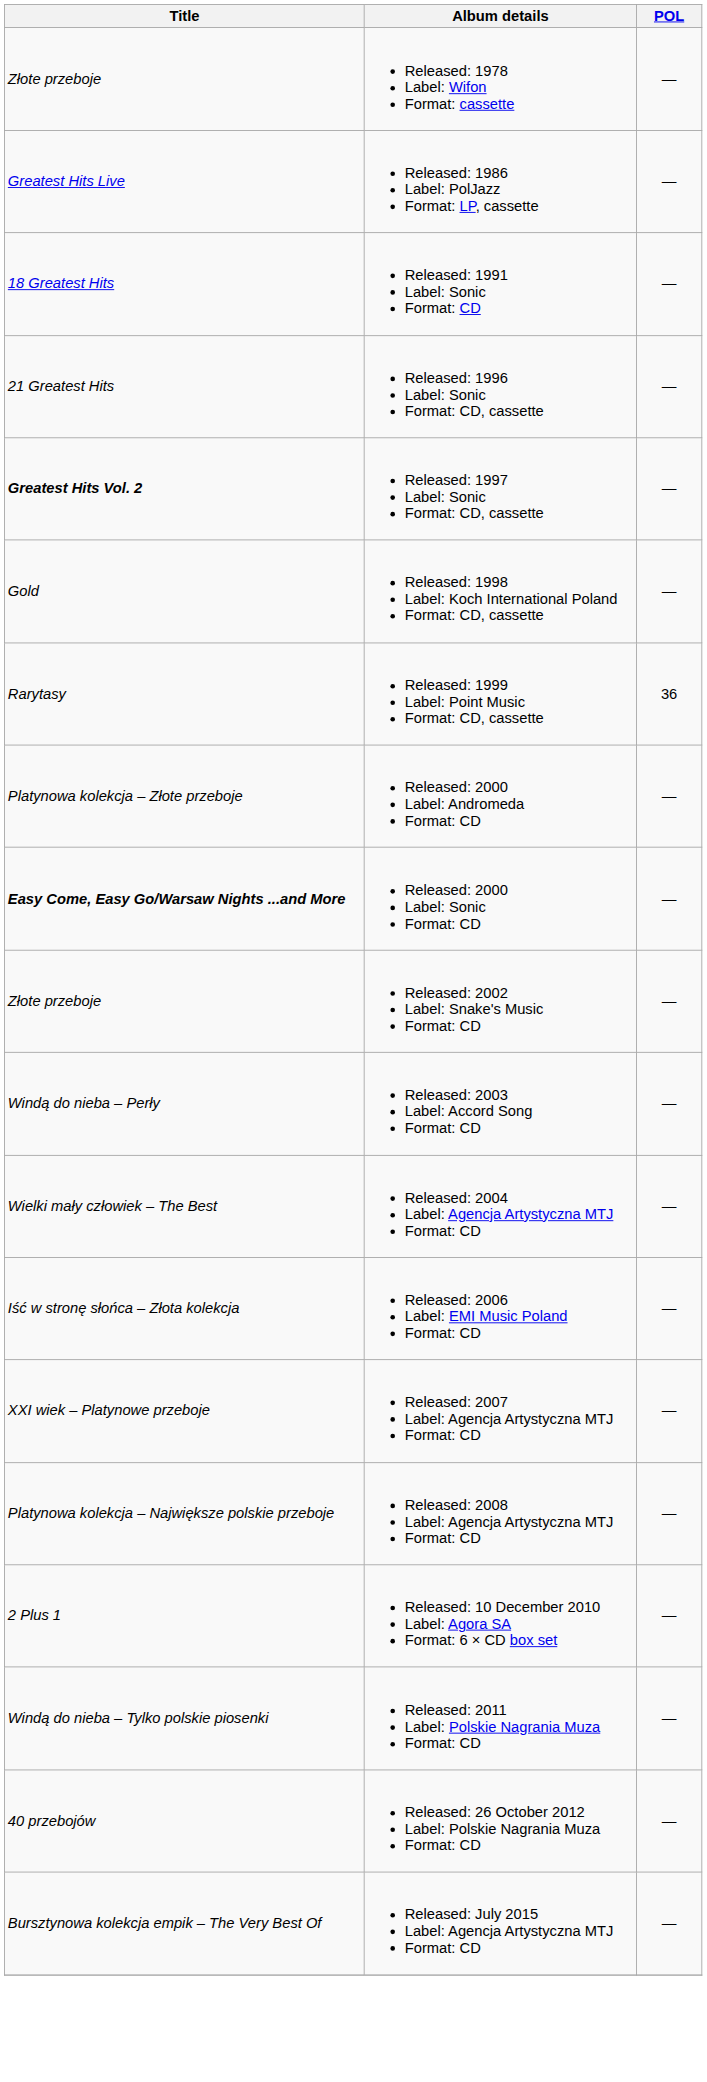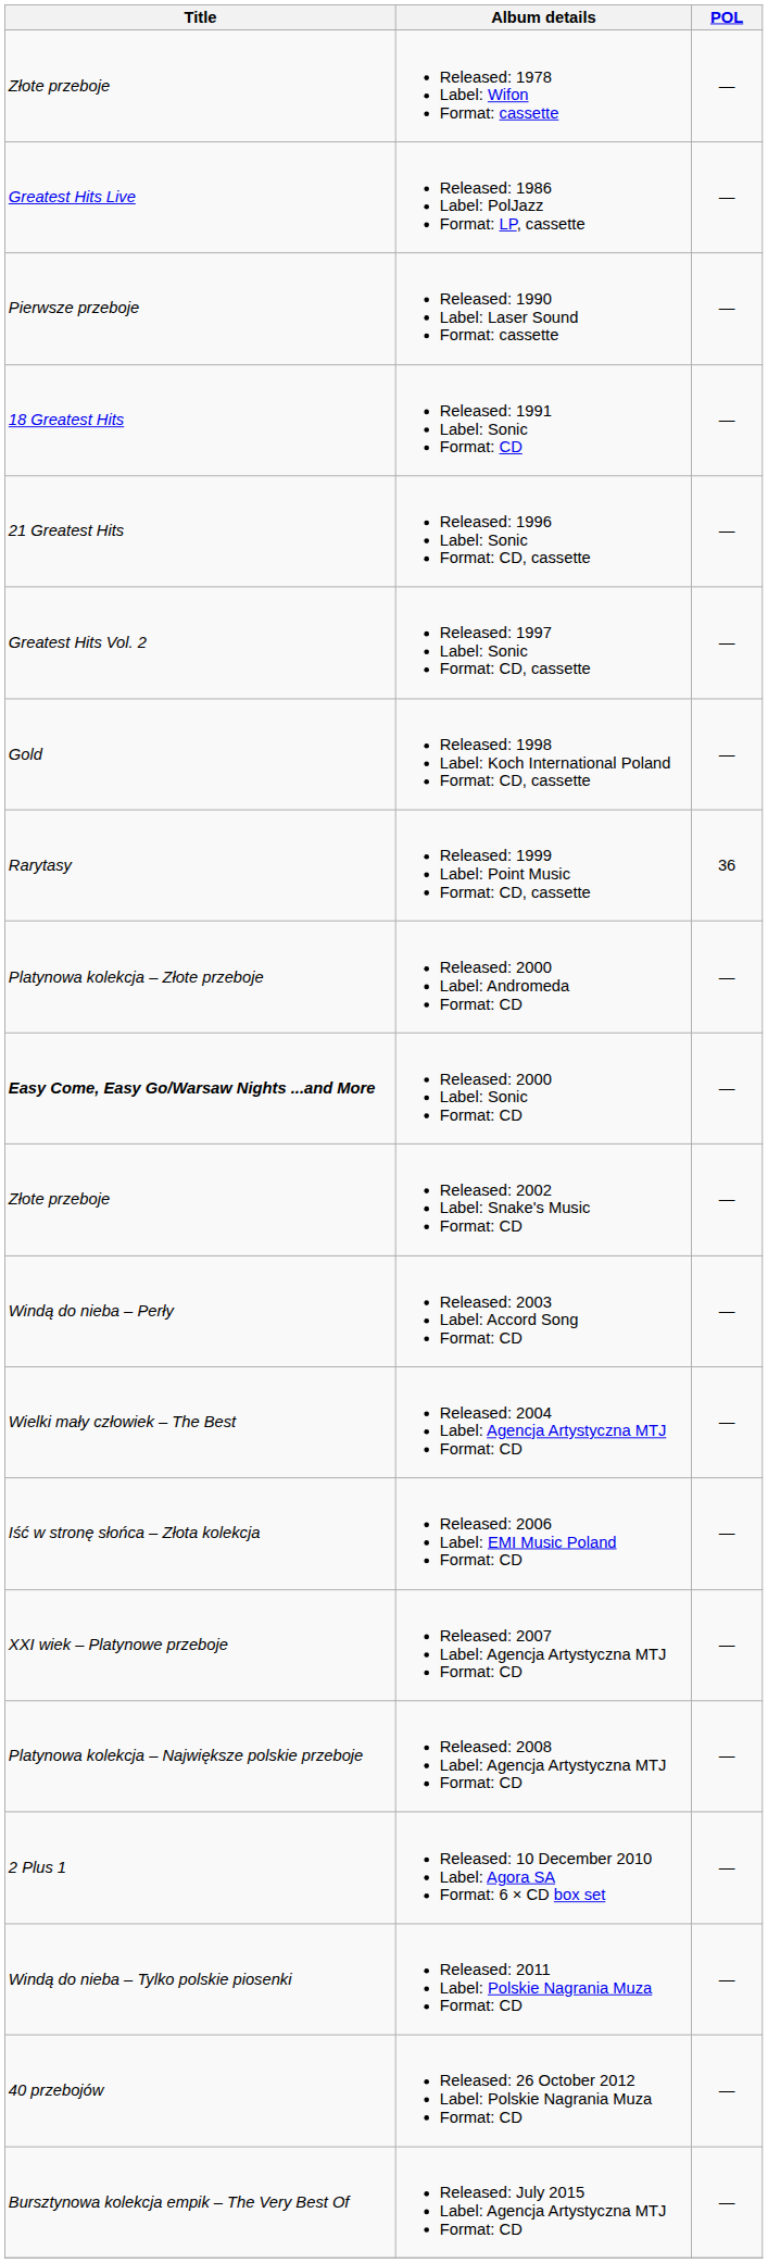+ row: Pierwsze przeboje | Released: 1990 Label: Laser Sound Format: cassette | —
Released: 1997 Label: Sonic Format: CD, cassette | Title: bold -> normal
